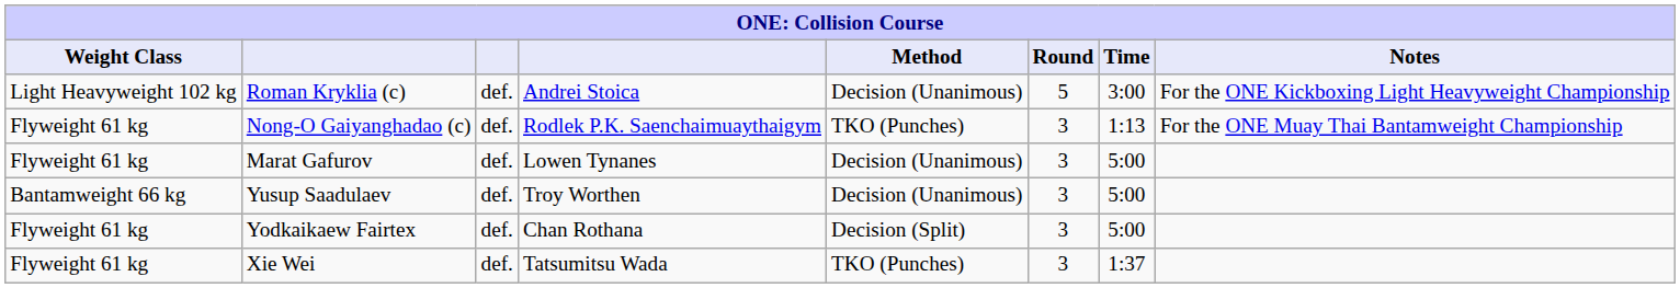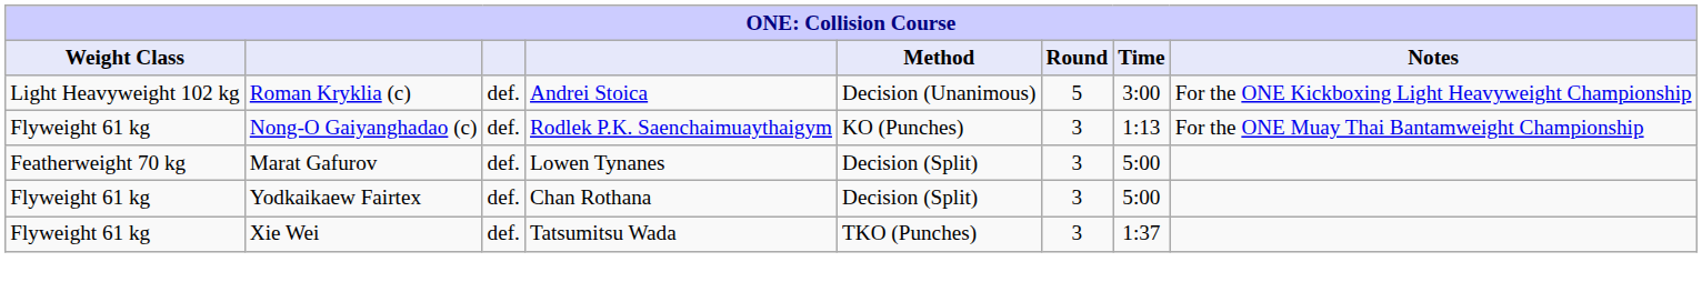Nong-O Gaiyanghadao (c) | Method: TKO (Punches) -> KO (Punches)
Marat Gafurov | Weight Class: Flyweight 61 kg -> Featherweight 70 kg
Marat Gafurov | Method: Decision (Unanimous) -> Decision (Split)
- row: Bantamweight 66 kg | Yusup Saadulaev | def. | Troy Worthen | Decision (Unanimous) | 3 | 5:00
